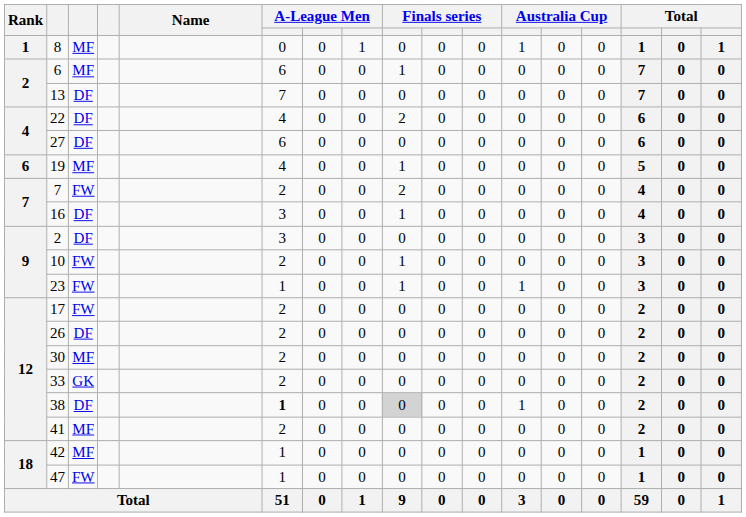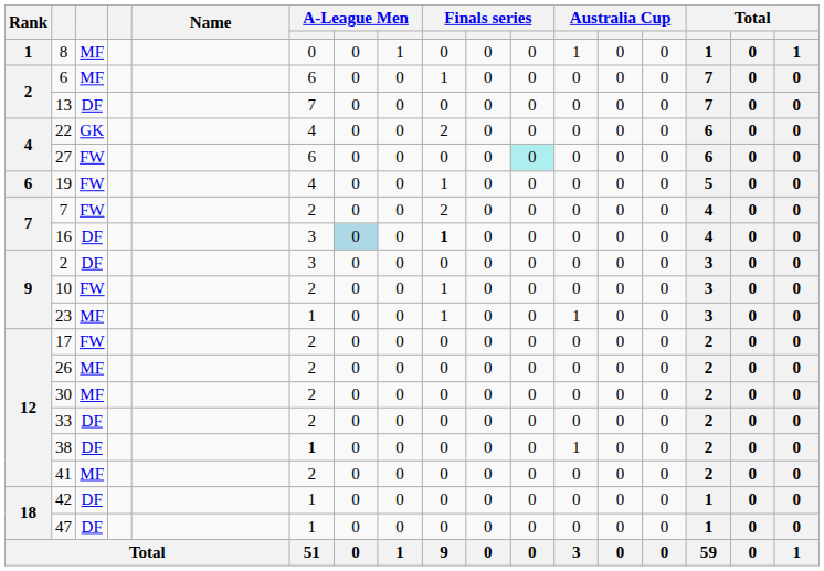22 | column 3: DF -> GK
27 | column 3: DF -> FW
27 | column 11: no background -> paleturquoise background
19 | column 3: MF -> FW
16 | column 7: no background -> lightblue background
16 | column 9: normal -> bold
23 | column 3: FW -> MF
26 | column 3: DF -> MF
33 | column 3: GK -> DF
38 | column 9: lightgrey background -> no background
42 | column 3: MF -> DF
47 | column 3: FW -> DF
